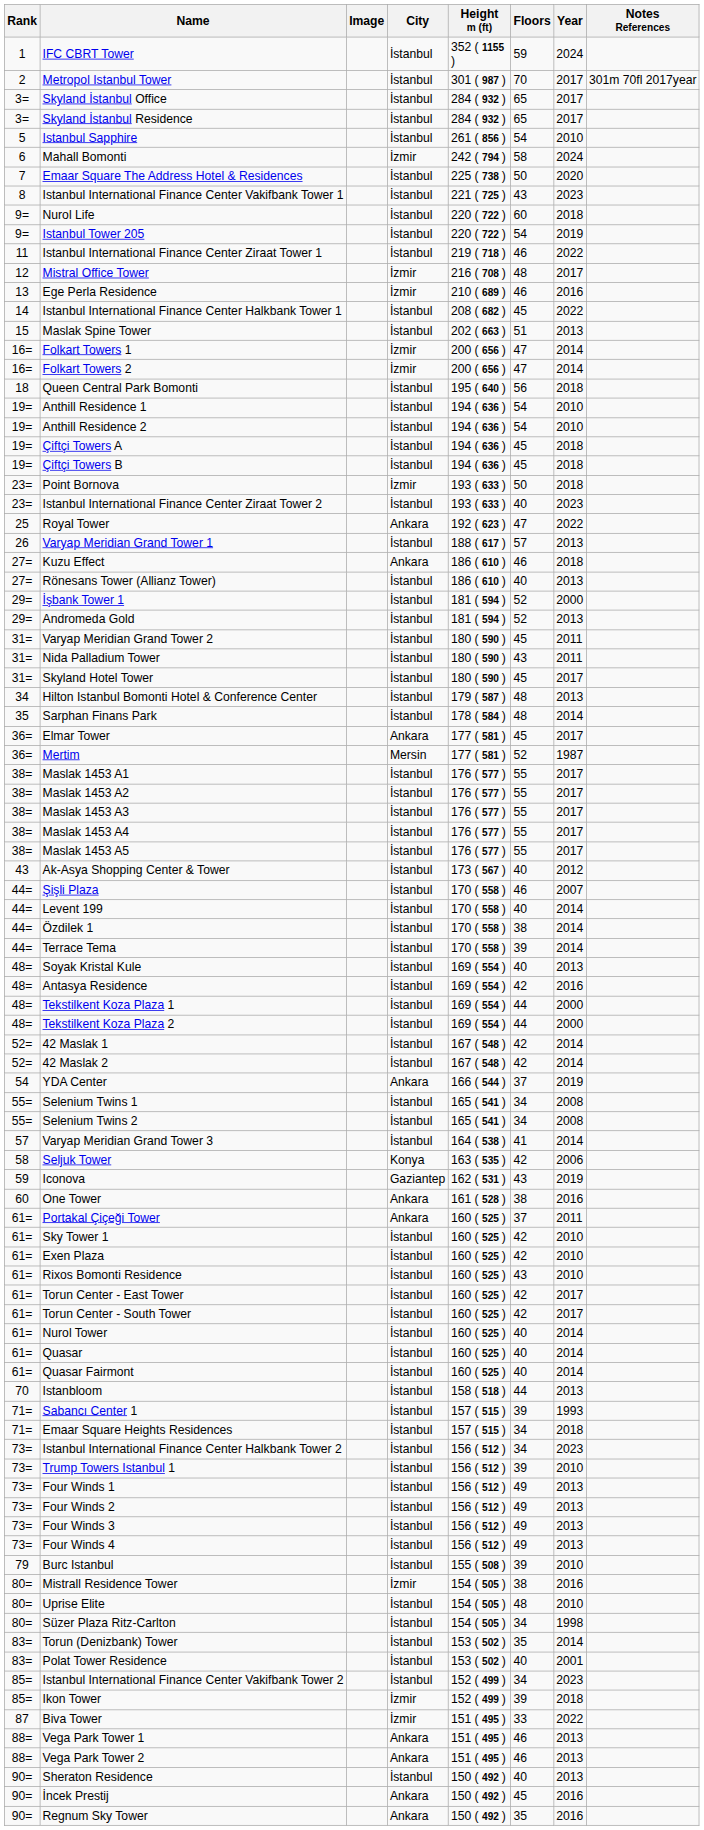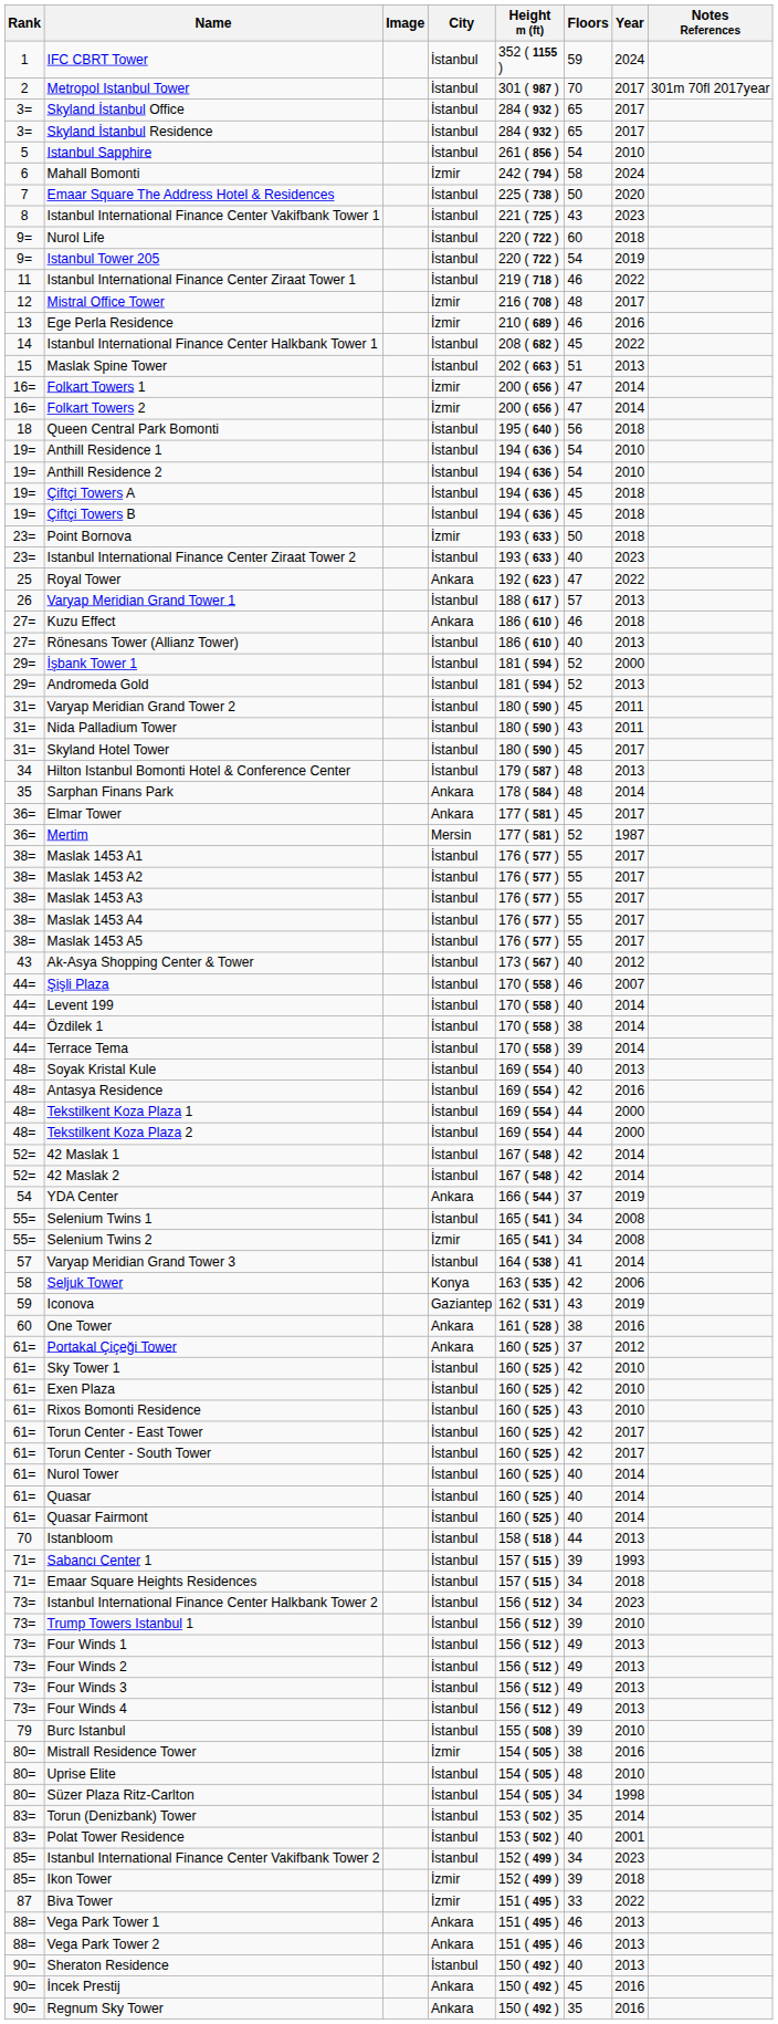Sarphan Finans Park | City: İstanbul -> Ankara
Selenium Twins 2 | City: İstanbul -> İzmir
Portakal Çiçeği Tower | Year: 2011 -> 2012
